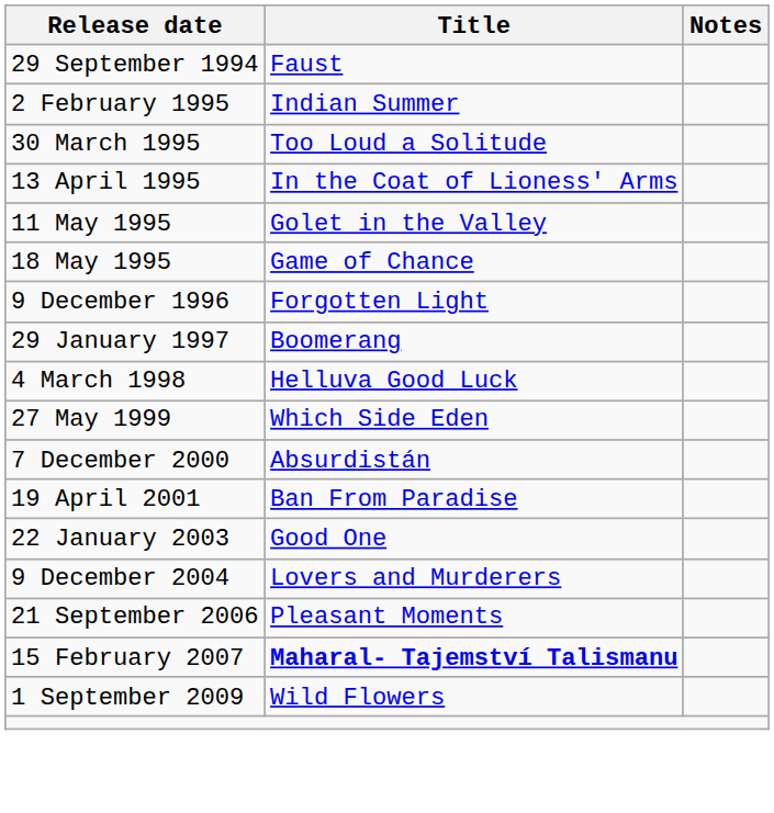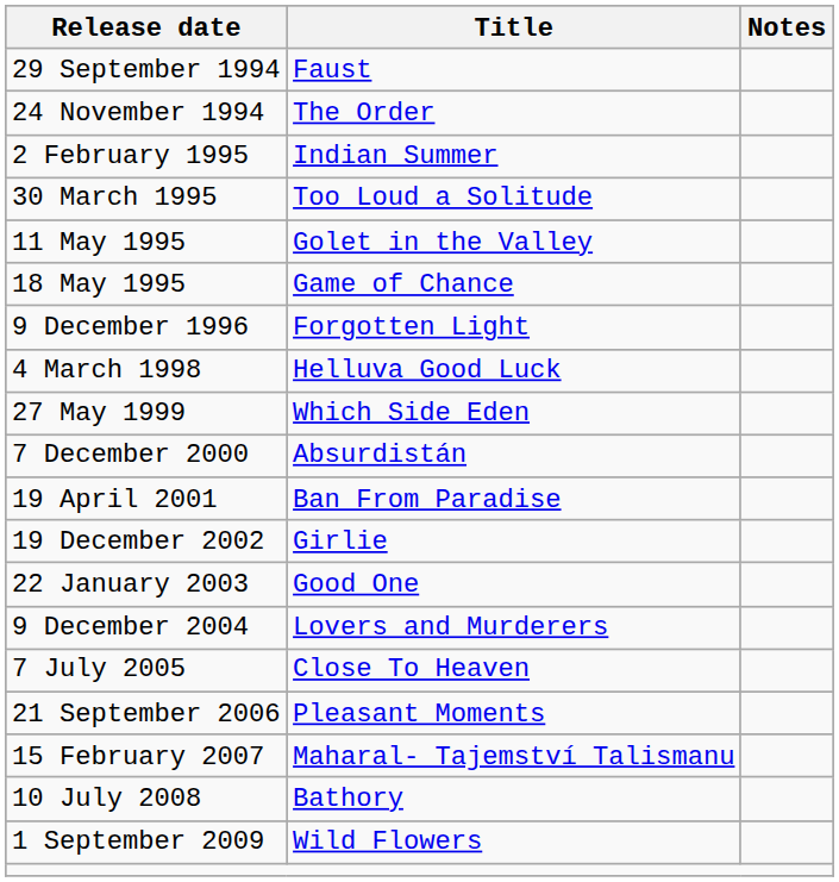+ row: 24 November 1994 | The Order
- row: 13 April 1995 | In the Coat of Lioness' Arms
- row: 29 January 1997 | Boomerang
+ row: 19 December 2002 | Girlie
+ row: 7 July 2005 | Close To Heaven
15 February 2007 | Title: bold -> normal
+ row: 10 July 2008 | Bathory
